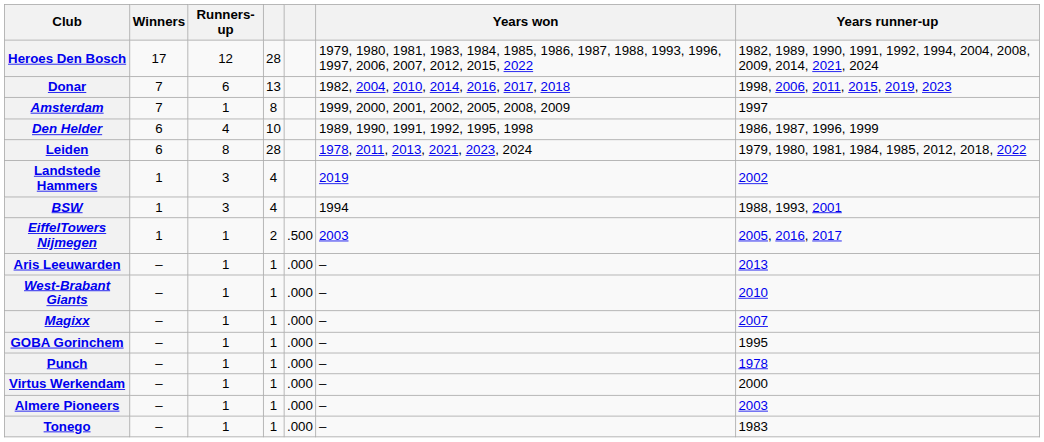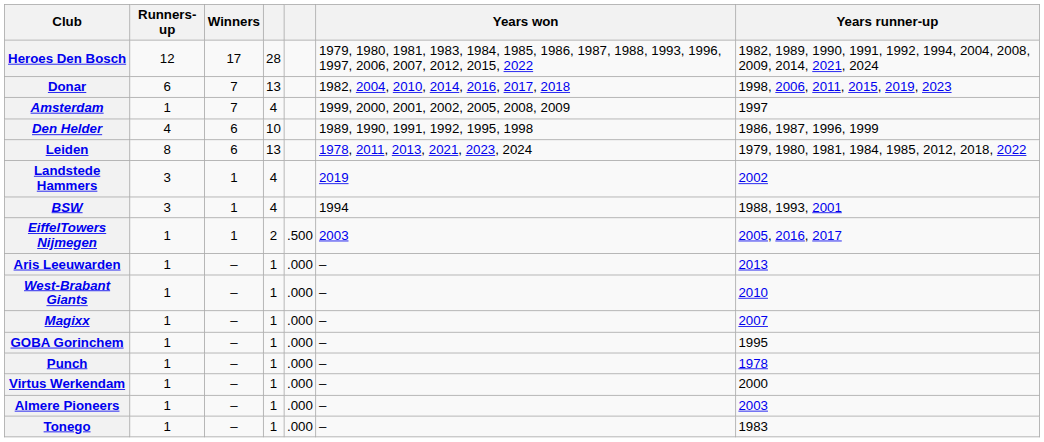columns swapped: Winners <-> Runners-up
Amsterdam | column 4: 8 -> 4
Leiden | column 4: 28 -> 13
